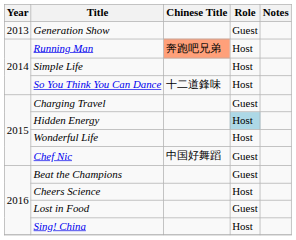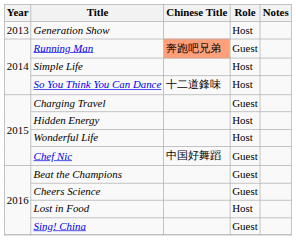Generation Show | Role: Guest -> Host
Running Man | Role: Host -> Guest
Hidden Energy | Role: lightblue background -> no background
Cheers Science | Role: Host -> Guest
Lost in Food | Role: Guest -> Host
Sing! China | Role: Host -> Guest
